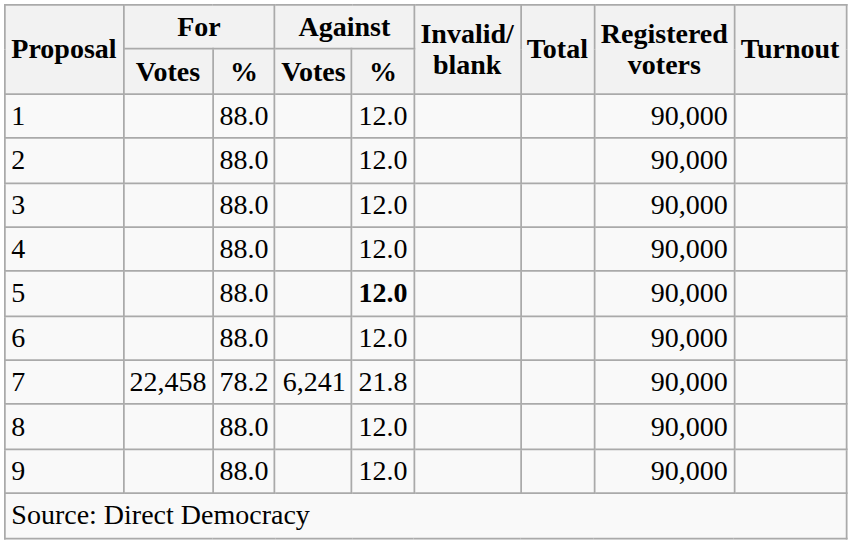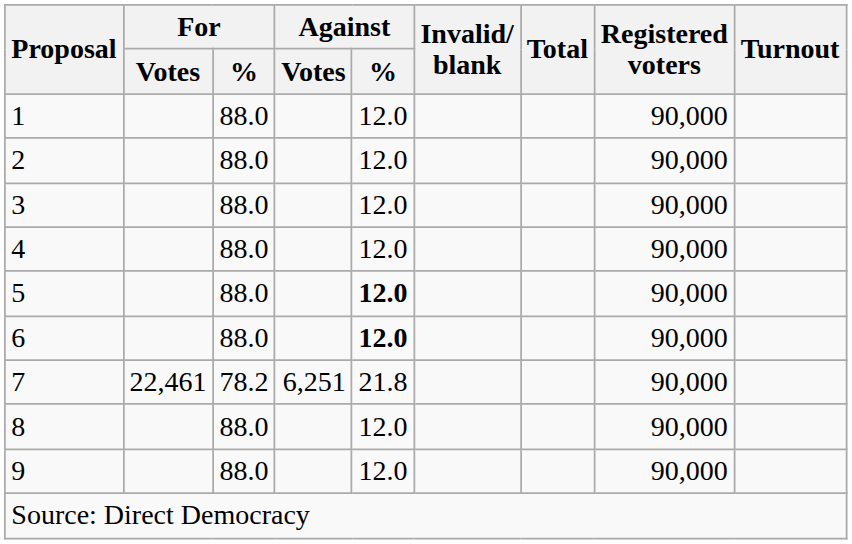6 | Against / %: normal -> bold
7 | For / Votes: 22,458 -> 22,461
7 | Against / Votes: 6,241 -> 6,251
